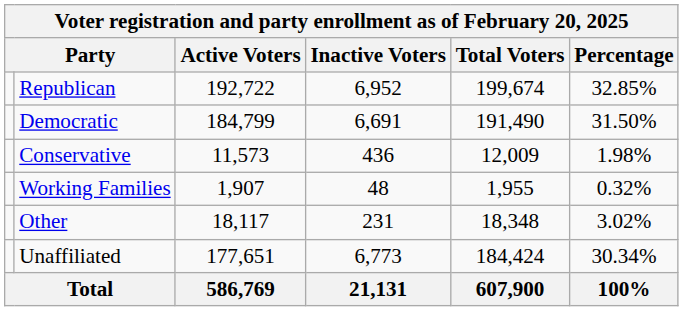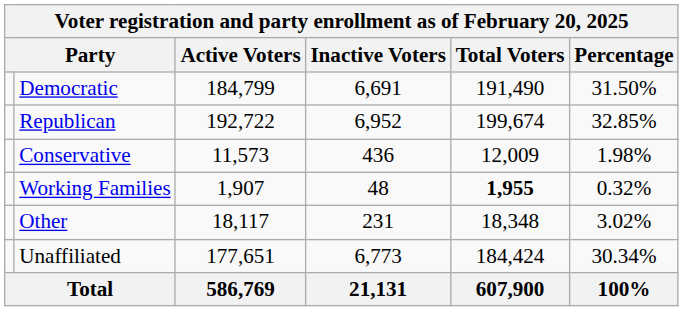rows swapped: Republican <-> Democratic
Working Families | Total Voters: normal -> bold
